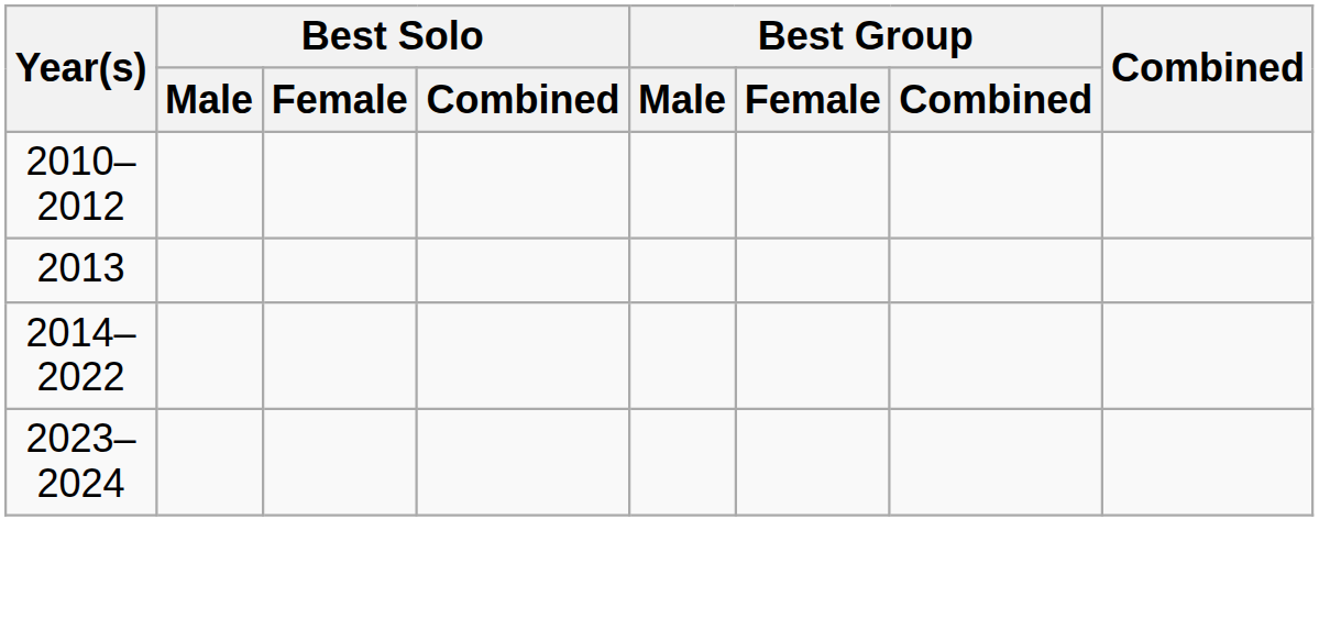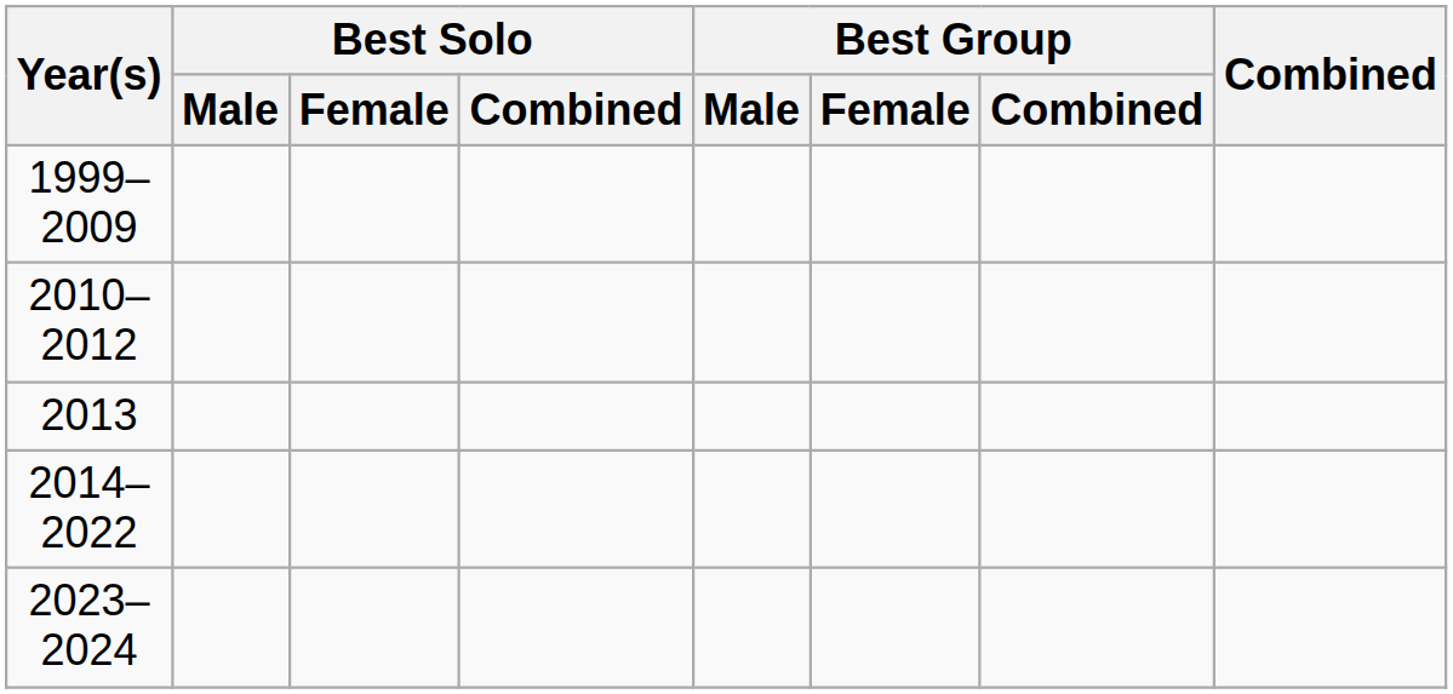+ row: 1999–2009
